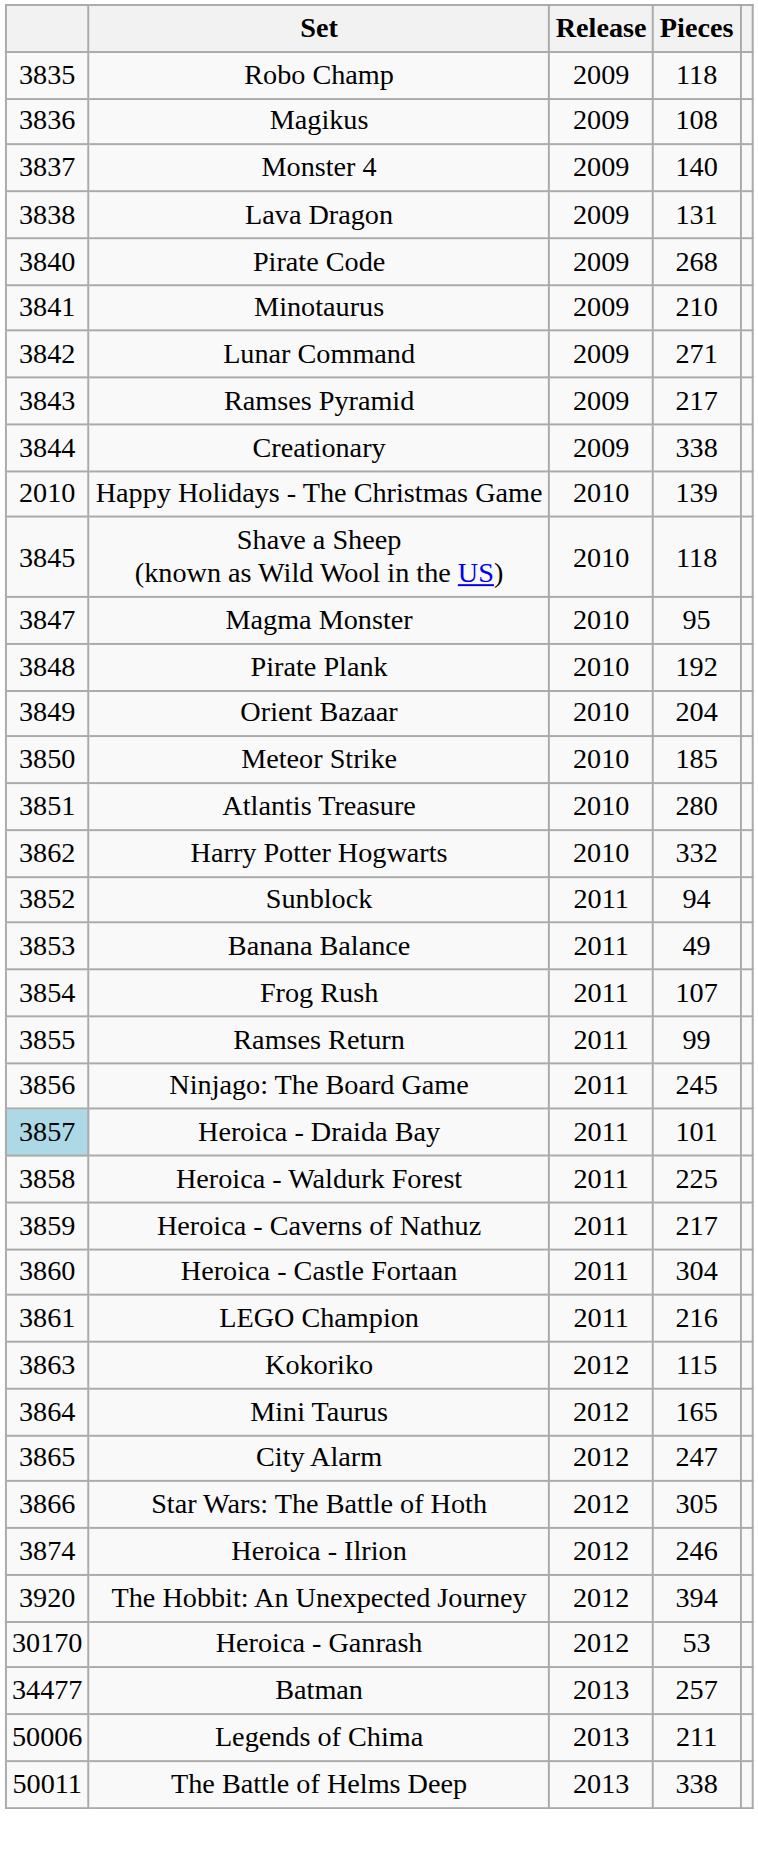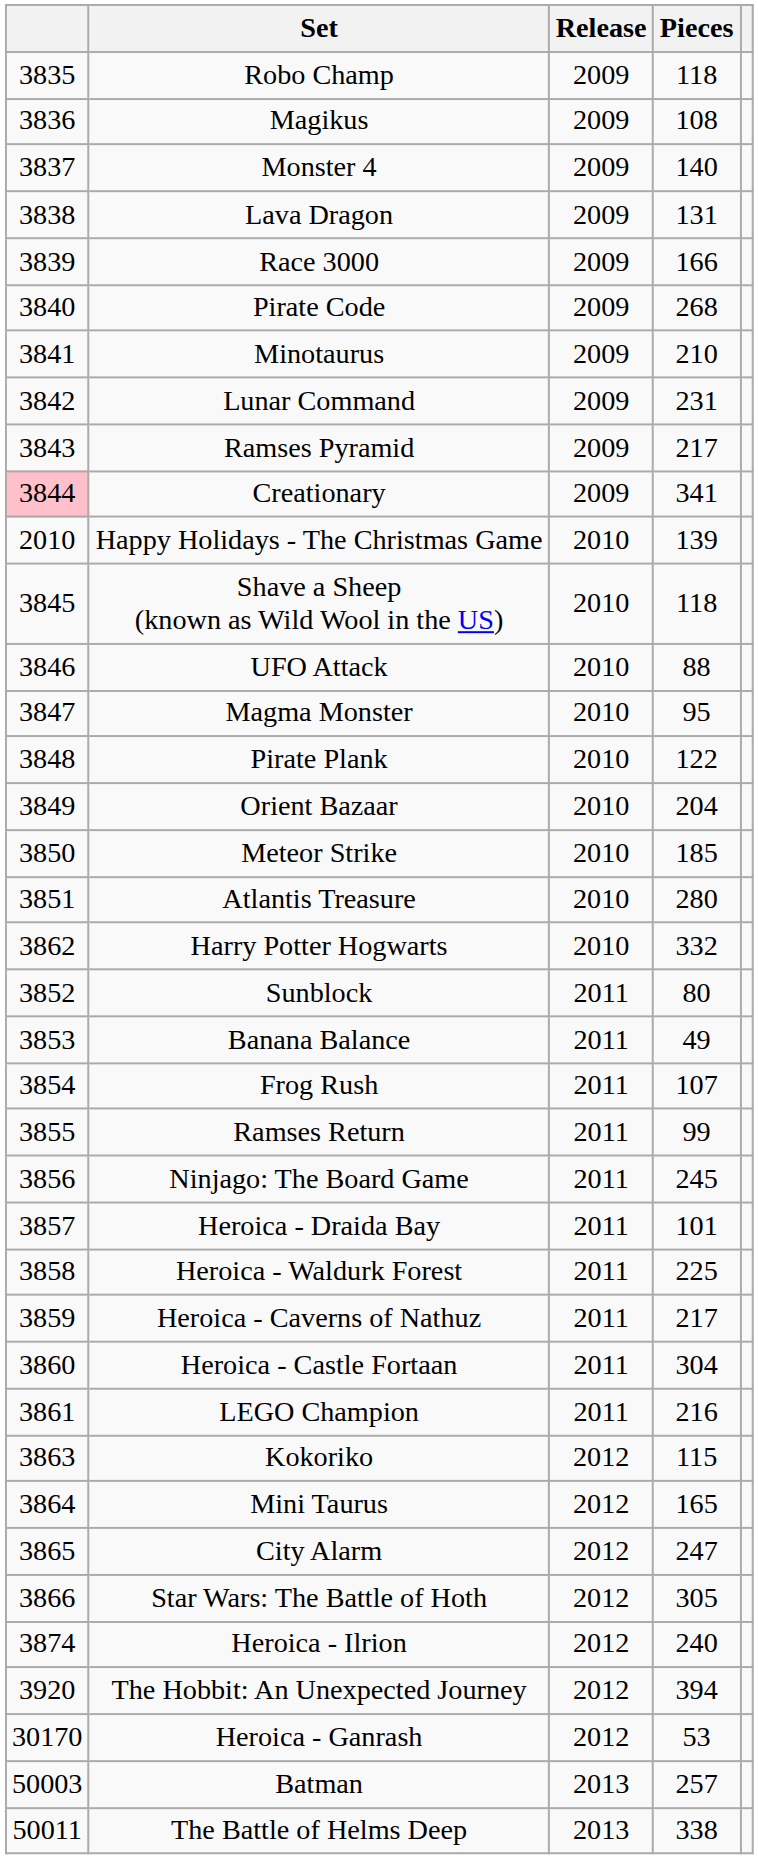+ row: 3839 | Race 3000 | 2009 | 166
Lunar Command | Pieces: 271 -> 231
Creationary | column 1: no background -> pink background
Creationary | Pieces: 338 -> 341
+ row: 3846 | UFO Attack | 2010 | 88
Pirate Plank | Pieces: 192 -> 122
Sunblock | Pieces: 94 -> 80
Heroica - Draida Bay | column 1: lightblue background -> no background
Heroica - Ilrion | Pieces: 246 -> 240
Batman | column 1: 34477 -> 50003
- row: 50006 | Legends of Chima | 2013 | 211
